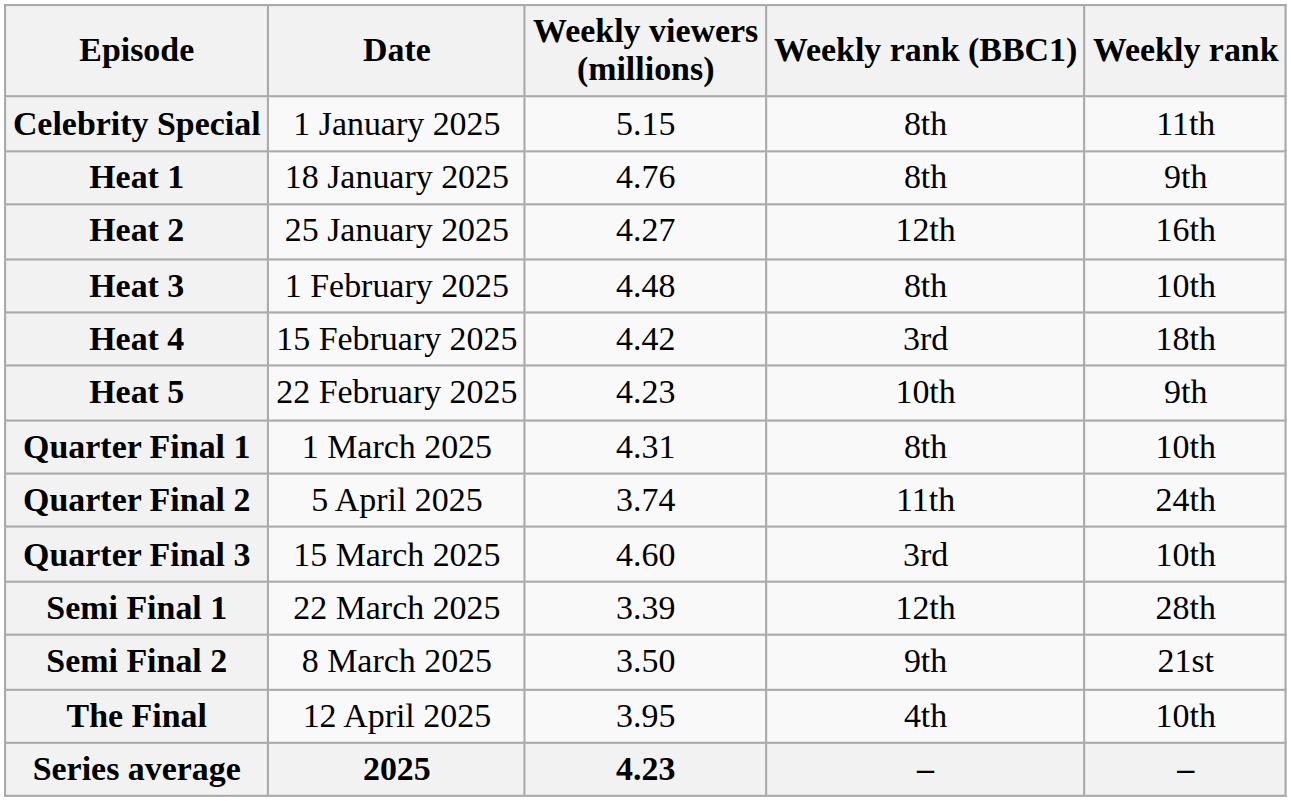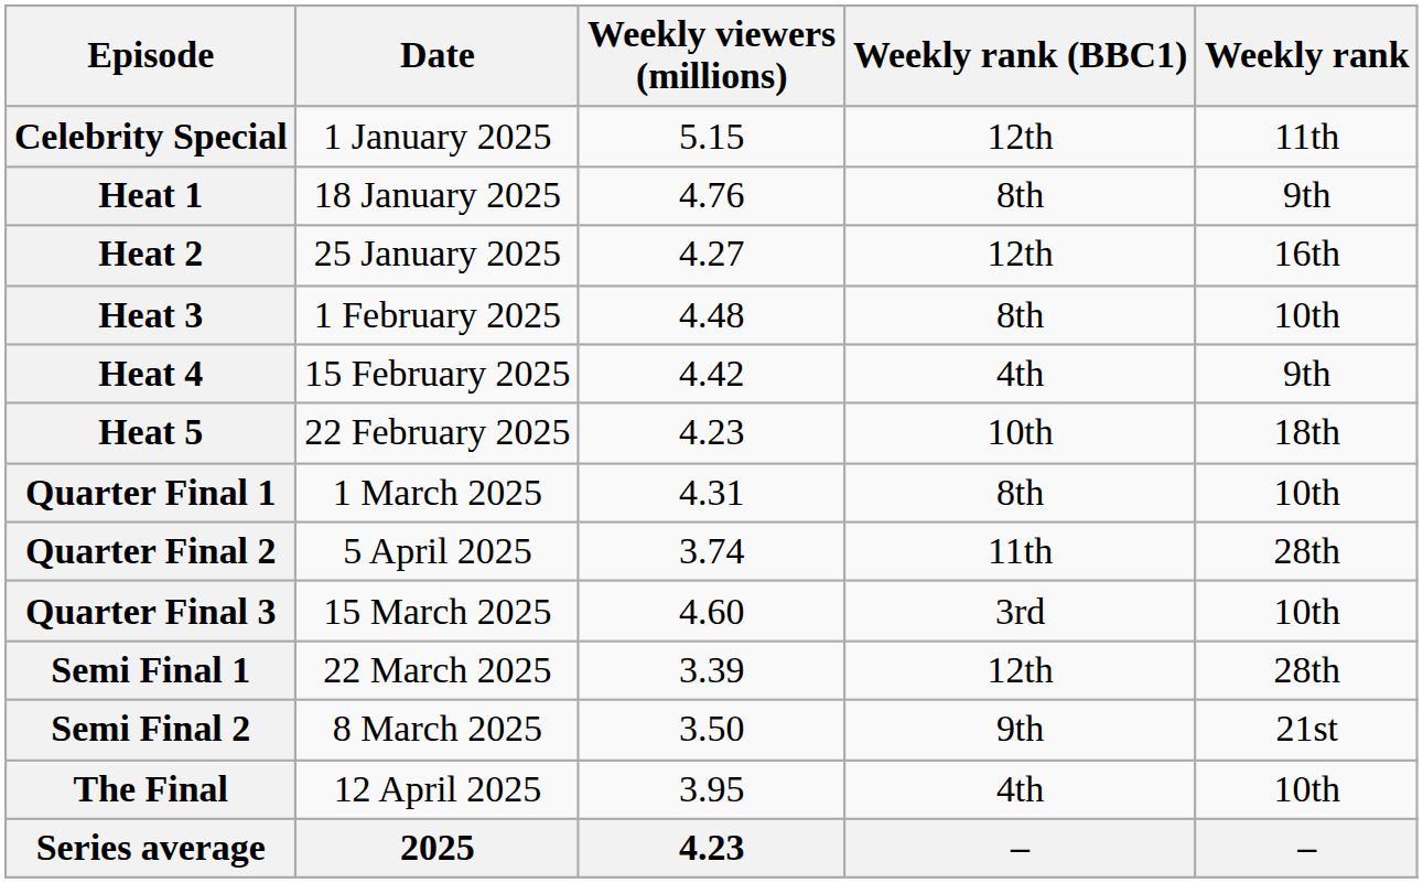Celebrity Special | Weekly rank (BBC1): 8th -> 12th
Heat 4 | Weekly rank (BBC1): 3rd -> 4th
Heat 4 | Weekly rank: 18th -> 9th
Heat 5 | Weekly rank: 9th -> 18th
Quarter Final 2 | Weekly rank: 24th -> 28th
